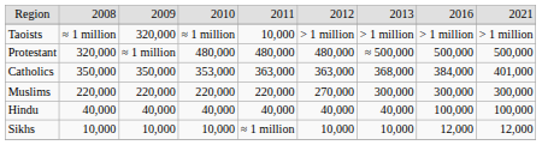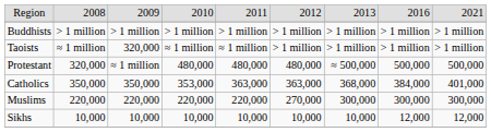+ row: Buddhists | > 1 million | > 1 million | > 1 million | > 1 million | > 1 million | > 1 million | > 1 million | > 1 million
Taoists | column 5: 10,000 -> ≈ 1 million
- row: Hindu | 40,000 | 40,000 | 40,000 | 40,000 | 40,000 | 40,000 | 100,000 | 100,000
Sikhs | column 5: ≈ 1 million -> 10,000
